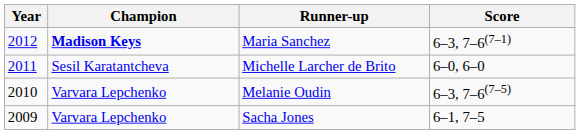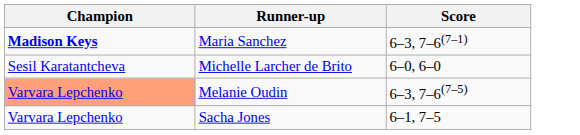- column: Year | 2012 | 2011 | 2010 | 2009
Melanie Oudin | Champion: no background -> lightsalmon background
